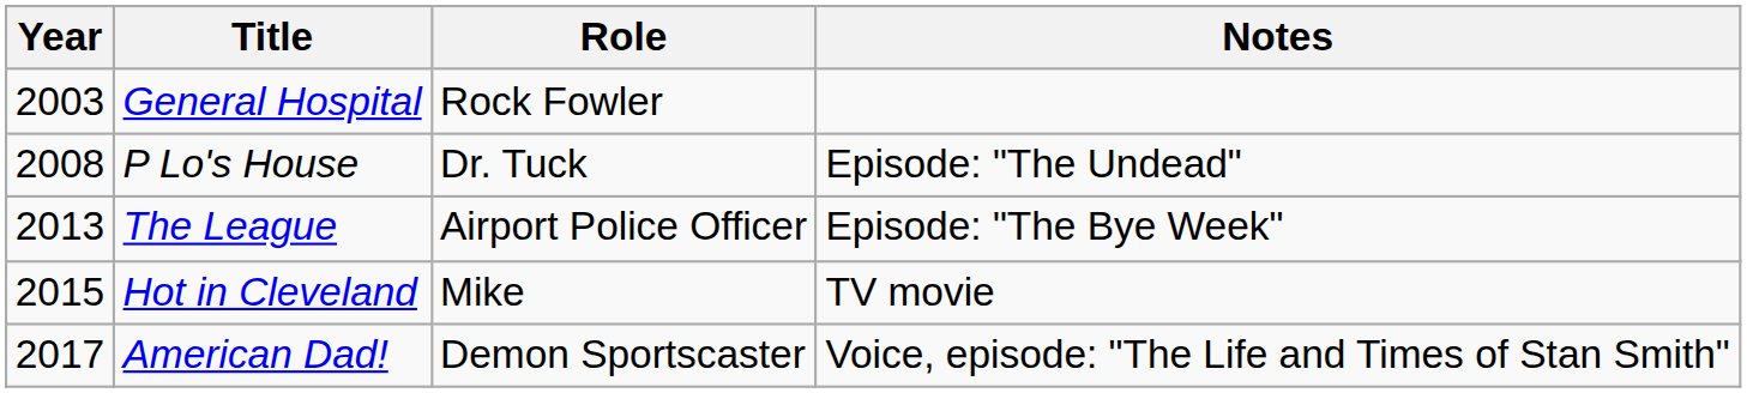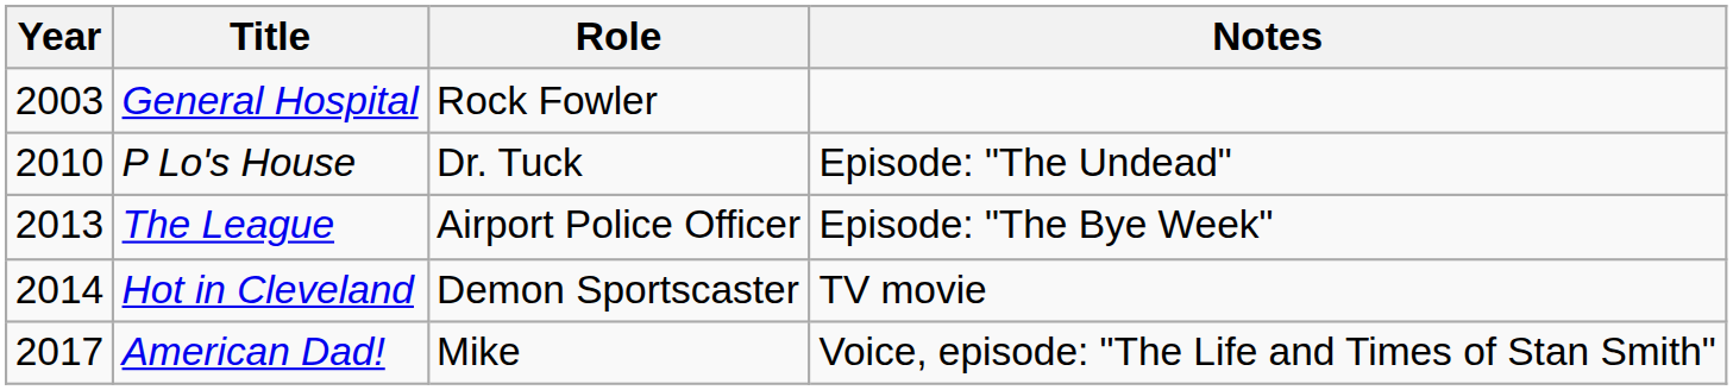P Lo's House | Year: 2008 -> 2010
Hot in Cleveland | Year: 2015 -> 2014
Hot in Cleveland | Role: Mike -> Demon Sportscaster
American Dad! | Role: Demon Sportscaster -> Mike
